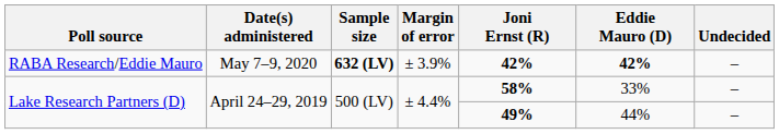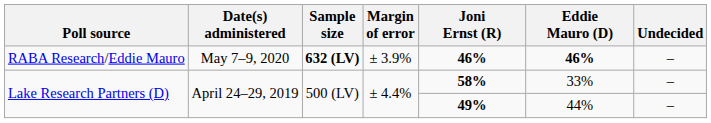RABA Research/Eddie Mauro | Joni Ernst (R): 42% -> 46%
RABA Research/Eddie Mauro | Eddie Mauro (D): 42% -> 46%
